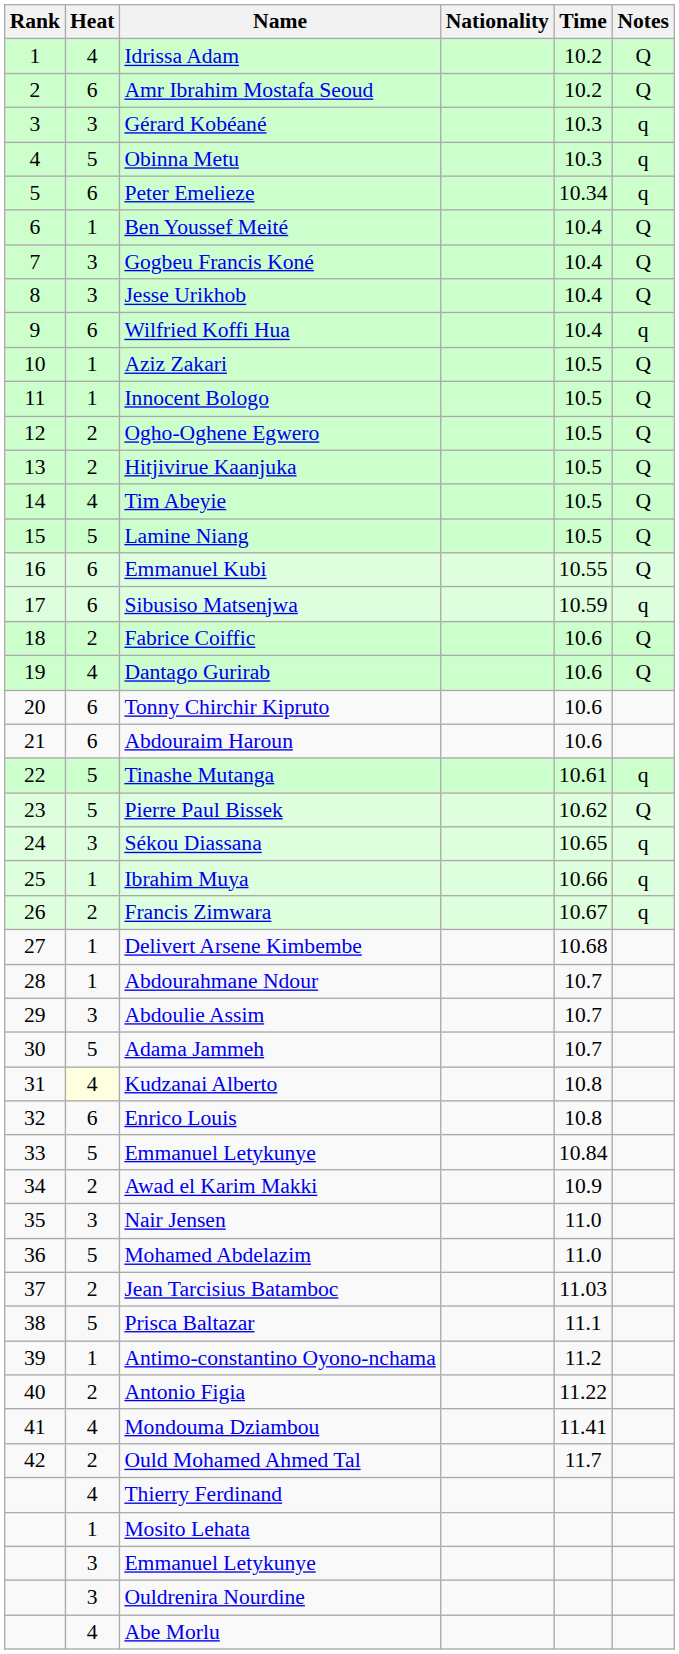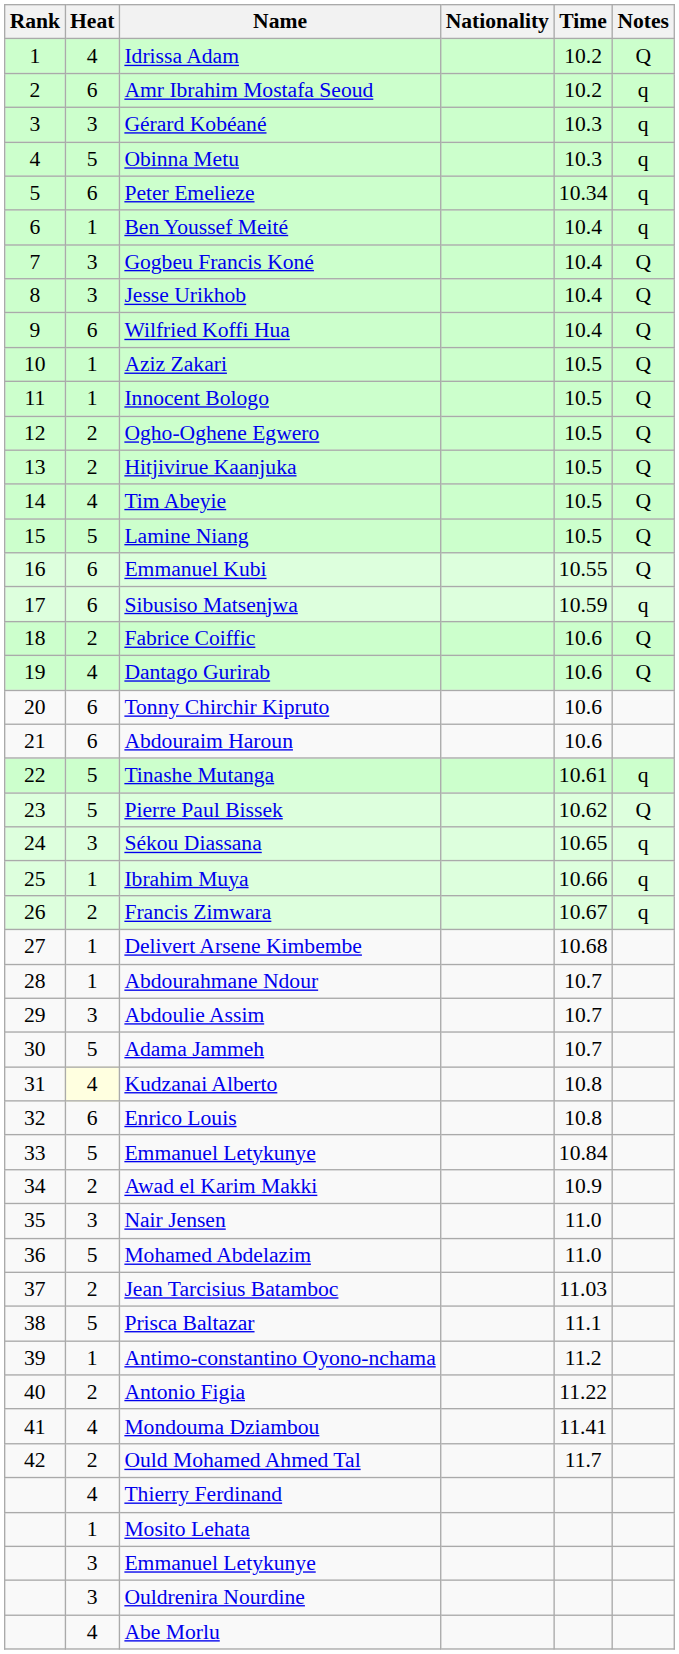Amr Ibrahim Mostafa Seoud | Notes: Q -> q
Ben Youssef Meité | Notes: Q -> q
Wilfried Koffi Hua | Notes: q -> Q
